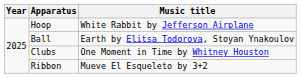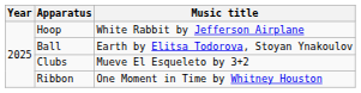Clubs | Music title: One Moment in Time by Whitney Houston -> Mueve El Esqueleto by 3+2
Ribbon | Music title: Mueve El Esqueleto by 3+2 -> One Moment in Time by Whitney Houston
